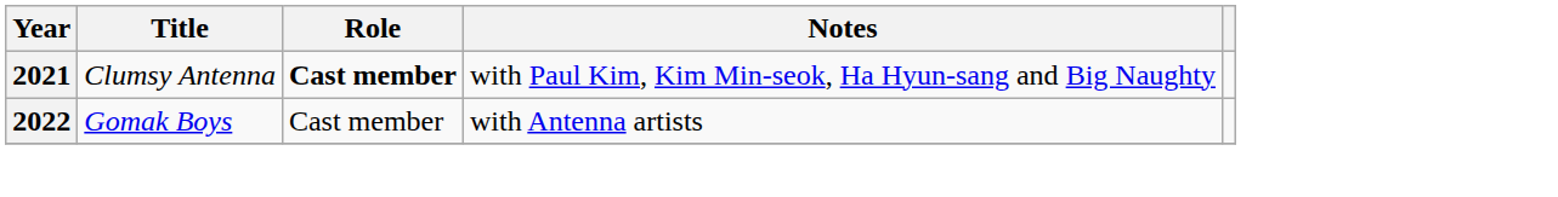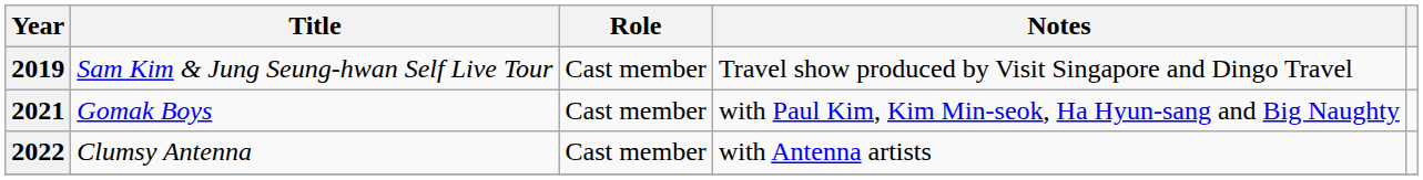+ row: 2019 | Sam Kim & Jung Seung-hwan Self Live Tour | Cast member | Travel show produced by Visit Singapore and Dingo Travel
2021 | Title: Clumsy Antenna -> Gomak Boys
2021 | Role: bold -> normal
2022 | Title: Gomak Boys -> Clumsy Antenna
